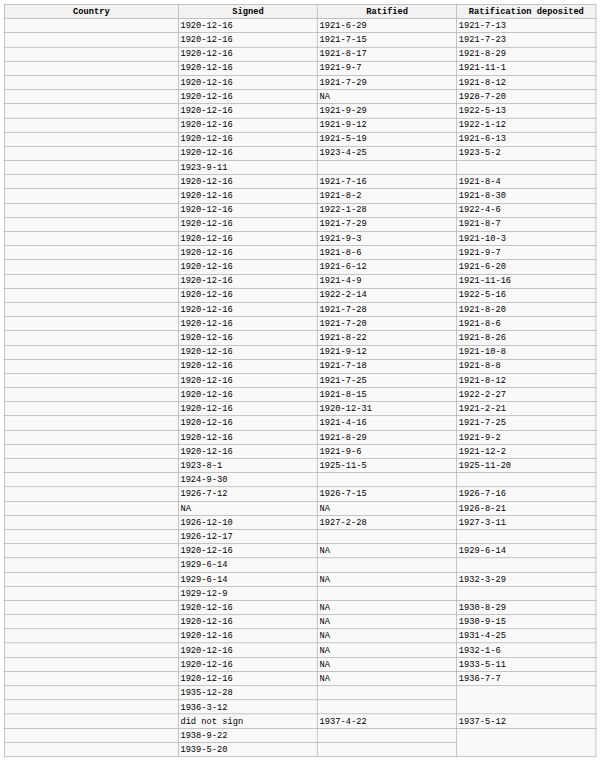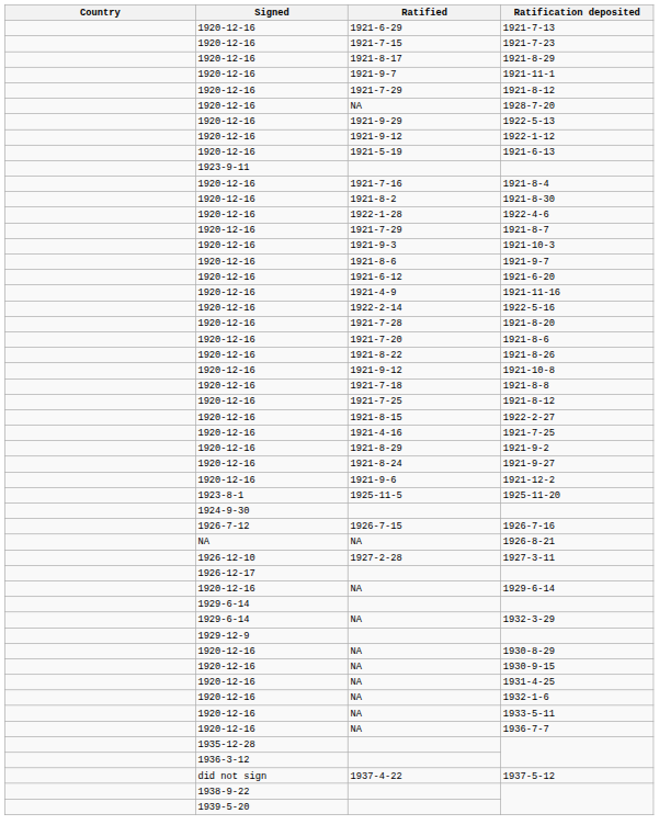- row: 1920-12-16 | 1923-4-25 | 1923-5-2
- row: 1920-12-16 | 1920-12-31 | 1921-2-21
+ row: 1920-12-16 | 1921-8-24 | 1921-9-27
